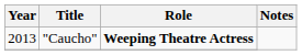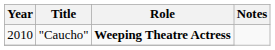"Caucho" | Year: 2013 -> 2010
